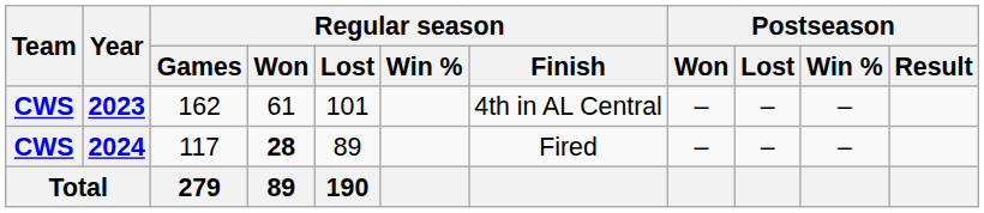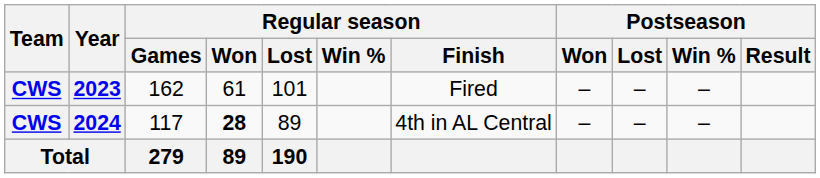2023 | Regular season / Finish: 4th in AL Central -> Fired
2024 | Regular season / Finish: Fired -> 4th in AL Central
